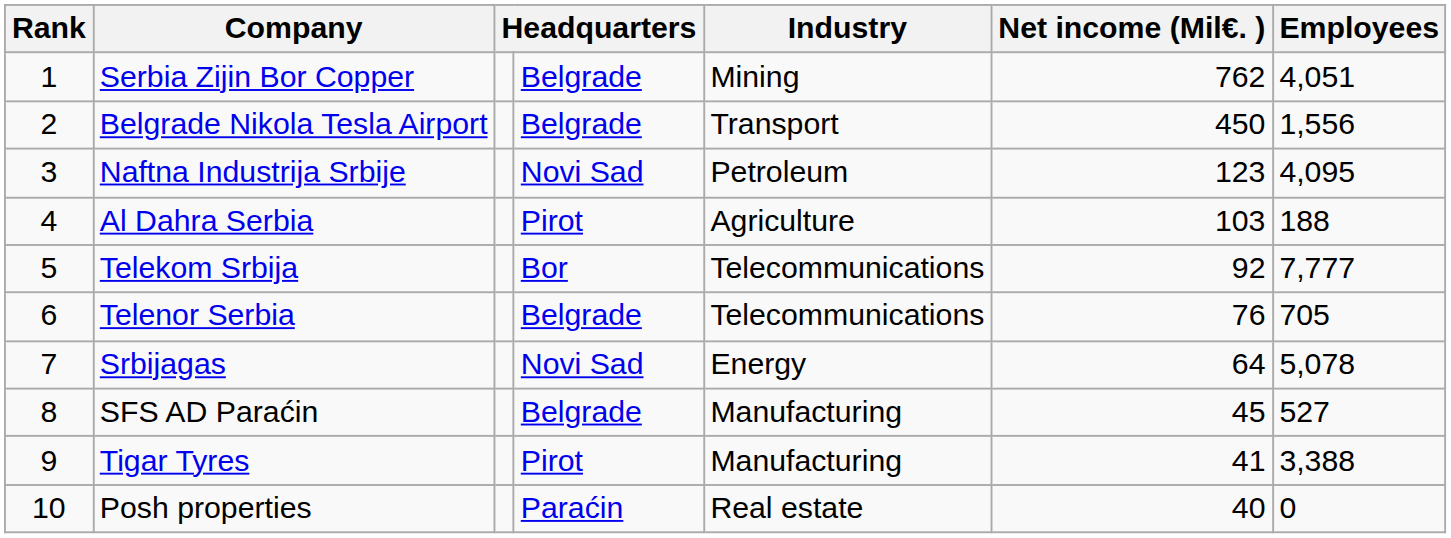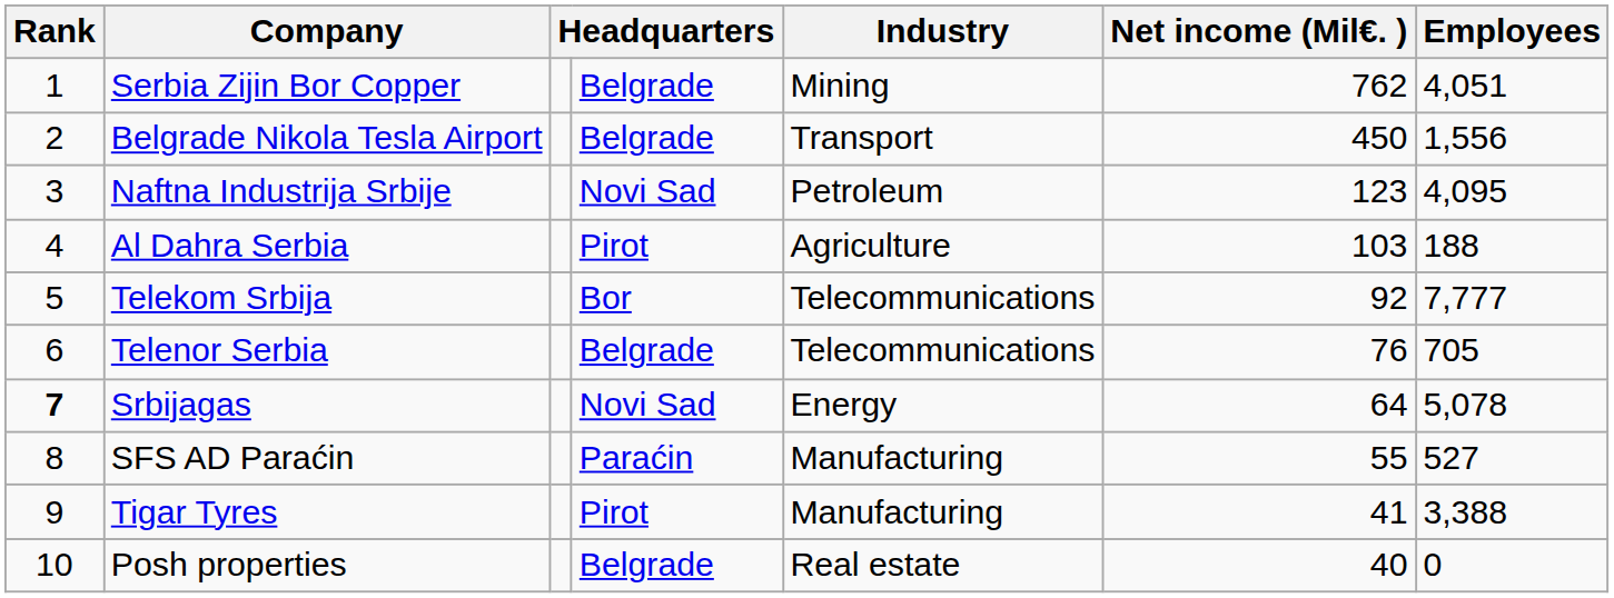Srbijagas | Rank: normal -> bold
SFS AD Paraćin | column 4: Belgrade -> Paraćin
SFS AD Paraćin | Net income (Mil€. ): 45 -> 55
Posh properties | column 4: Paraćin -> Belgrade
